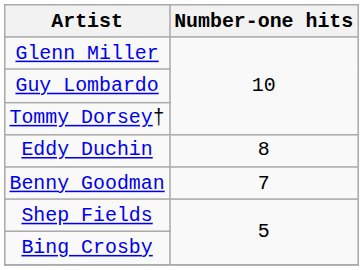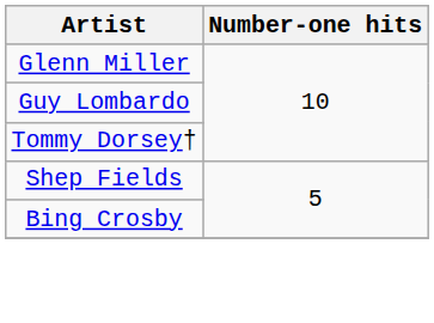- row: Eddy Duchin | 8
- row: Benny Goodman | 7
